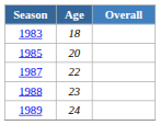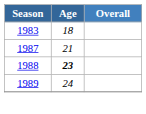- row: 1985 | 20
1987 | Age: 22 -> 21
1988 | Age: normal -> bold
